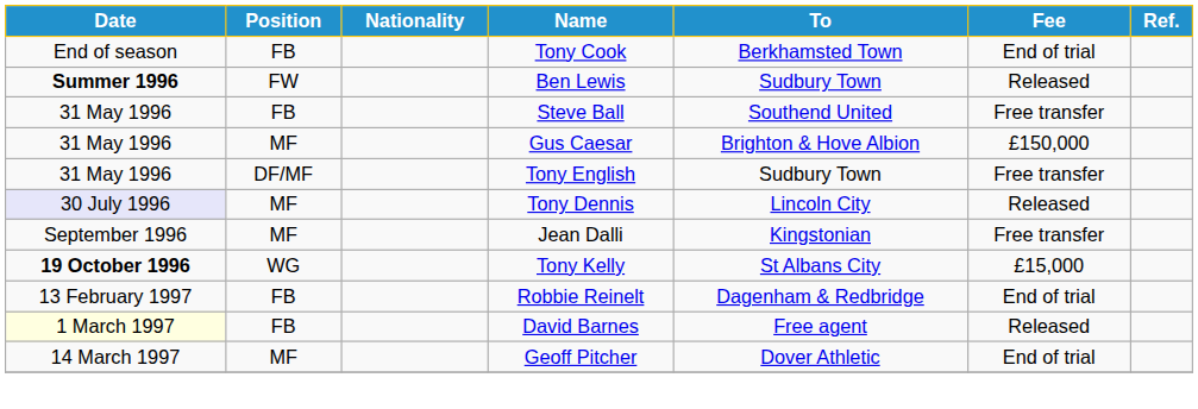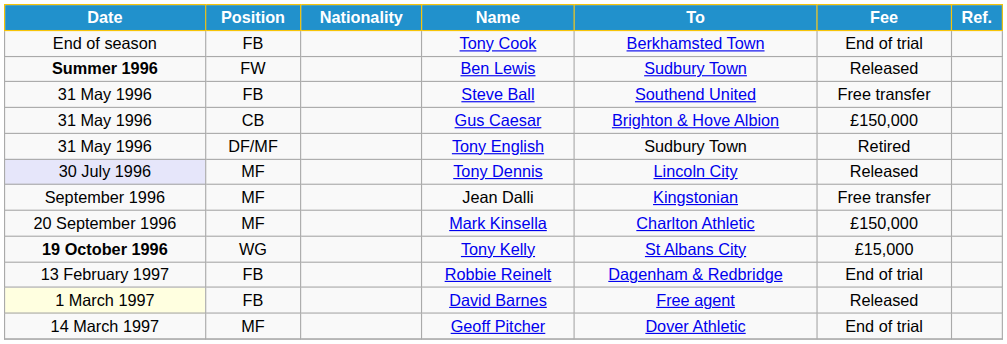Gus Caesar | Position: MF -> CB
Tony English | Fee: Free transfer -> Retired
+ row: 20 September 1996 | MF | Mark Kinsella | Charlton Athletic | £150,000
